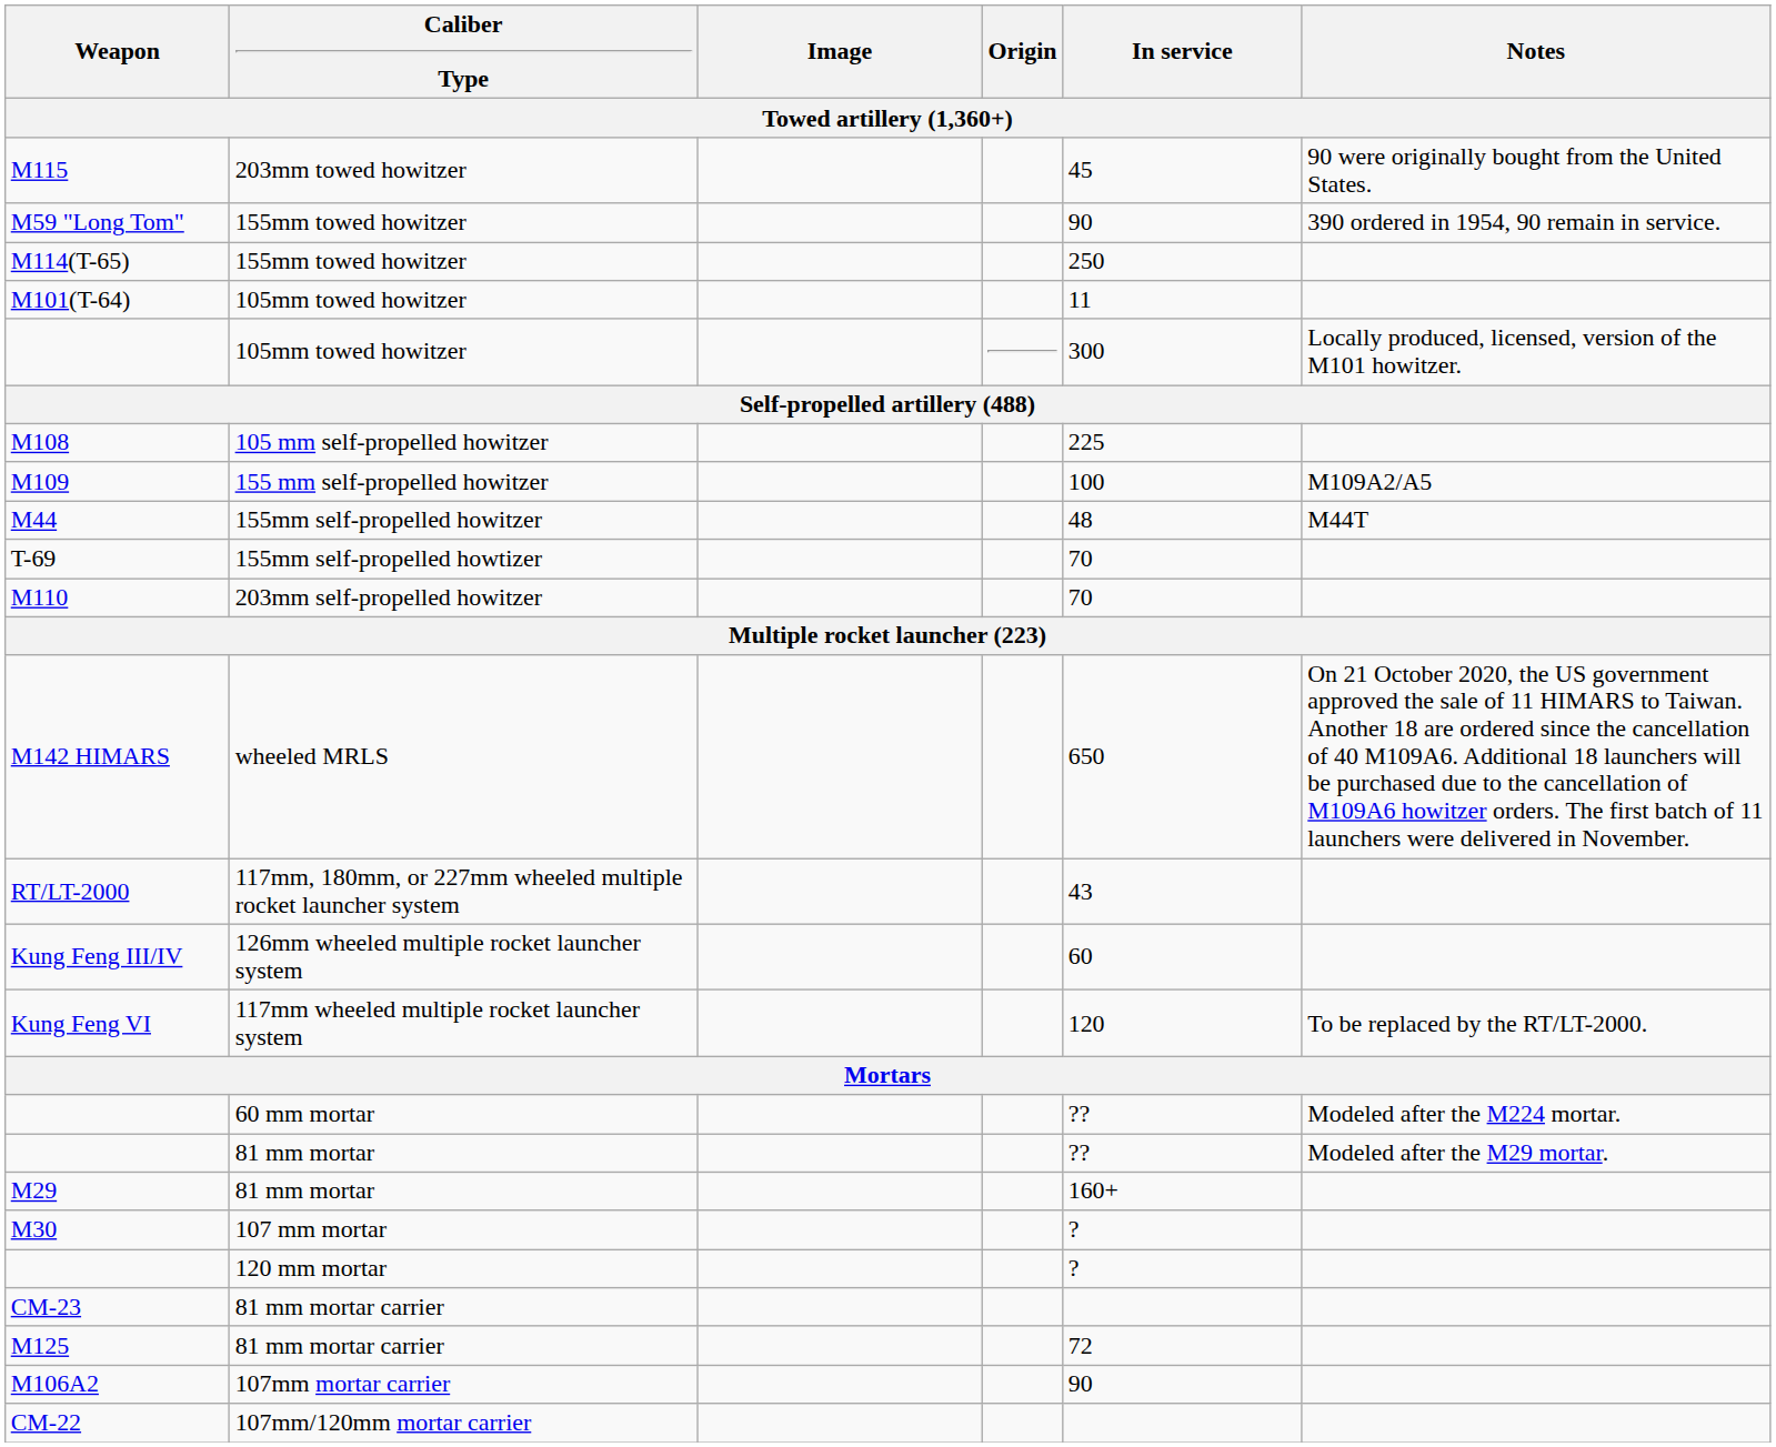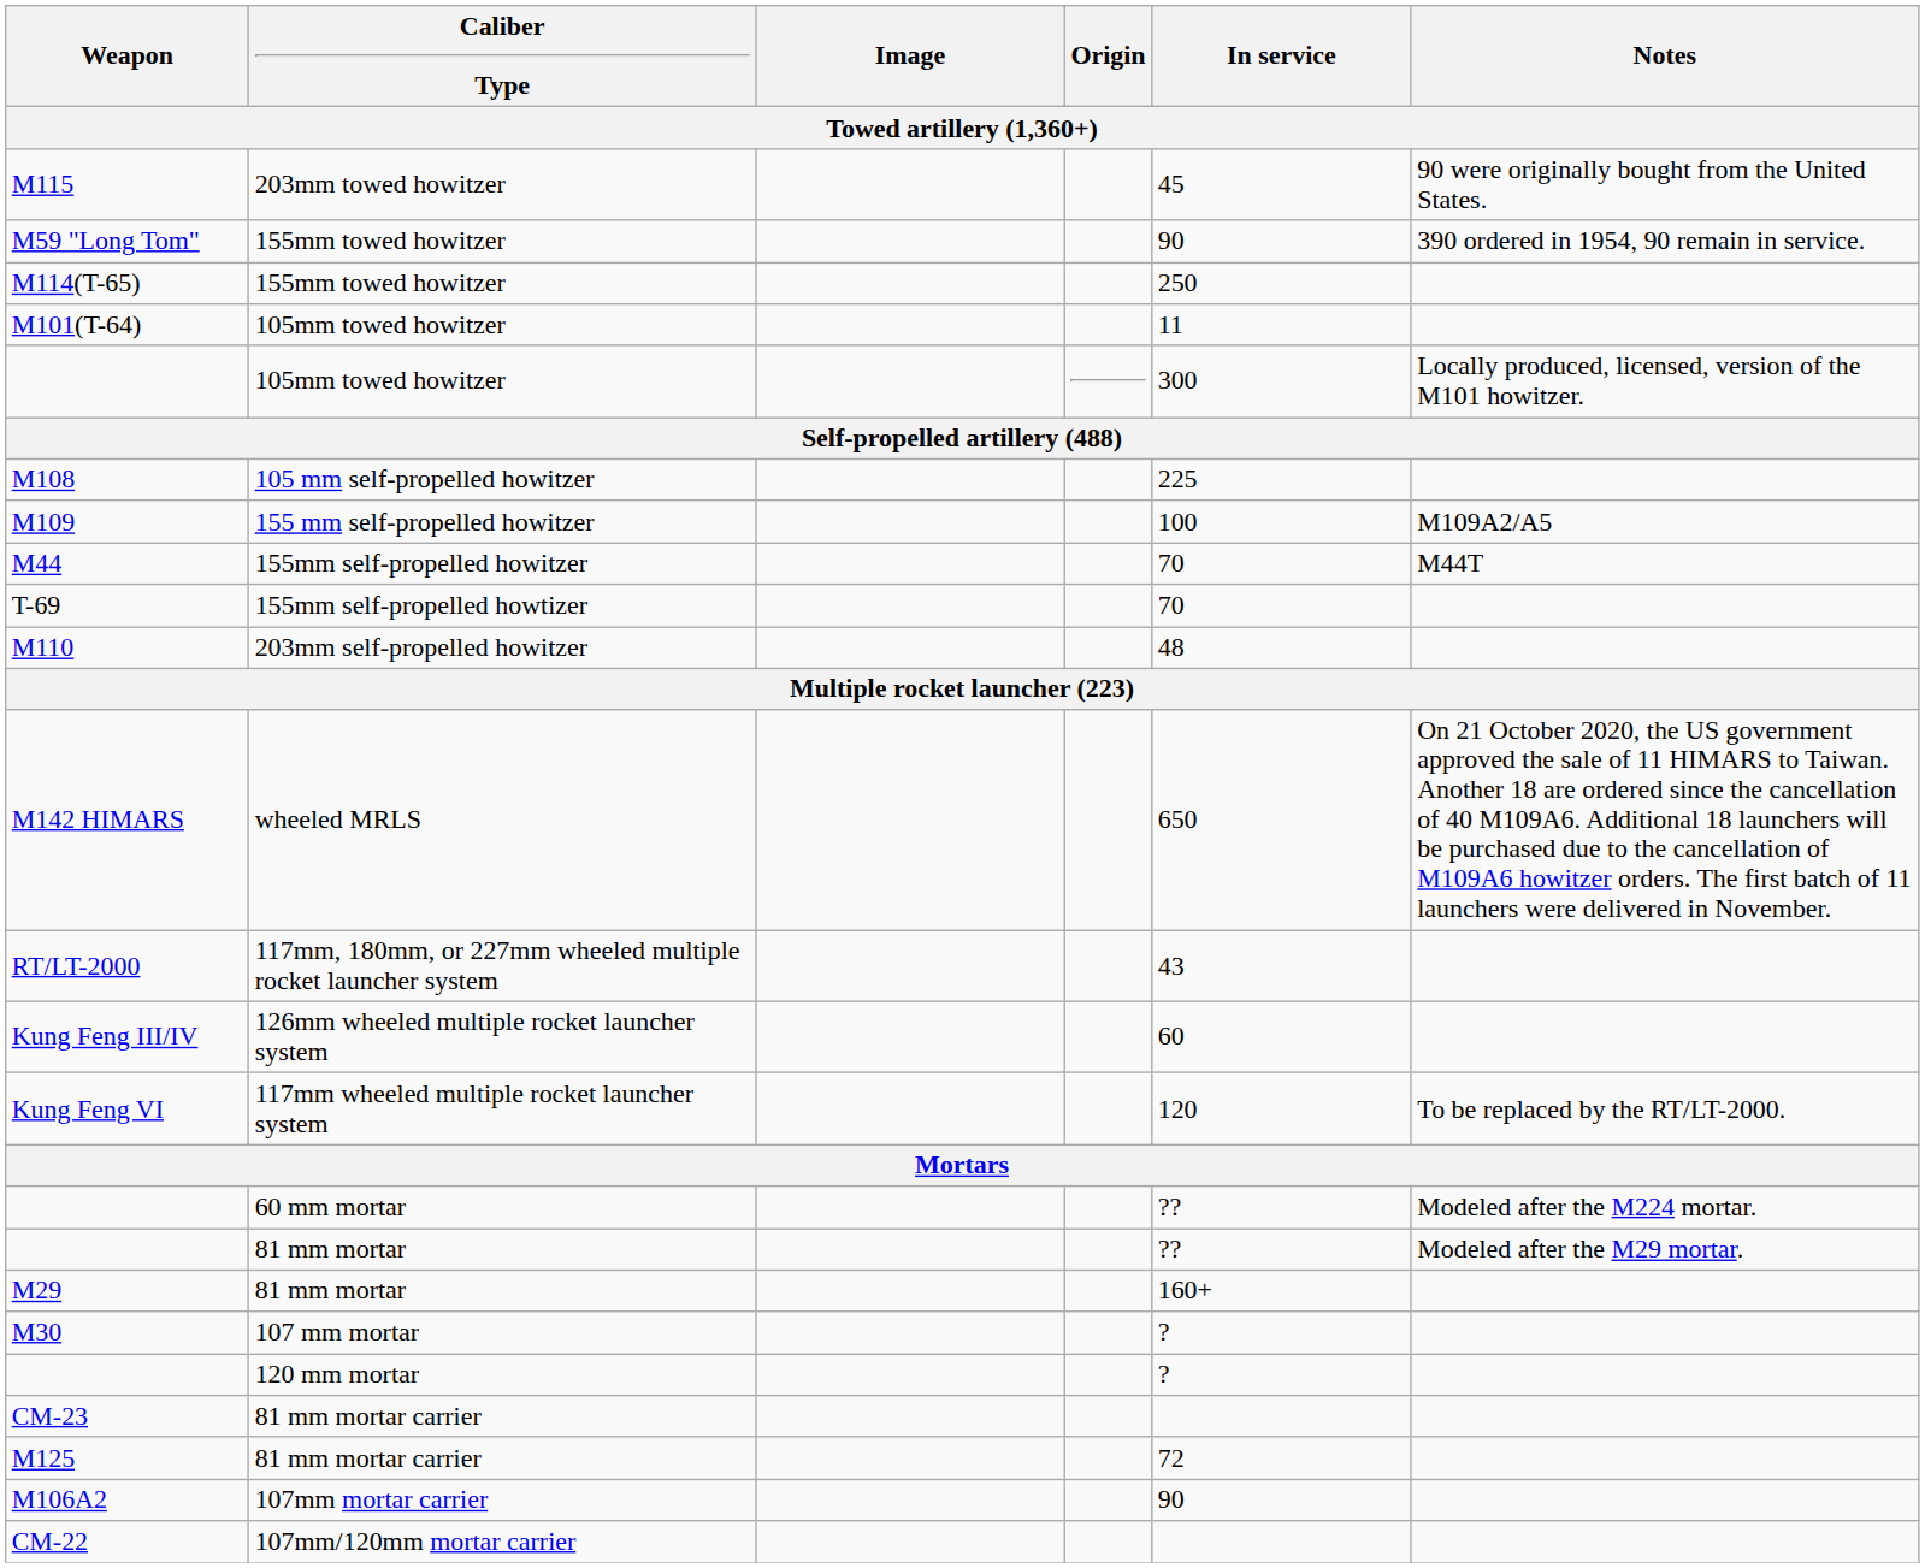M44 | In service: 48 -> 70
M110 | In service: 70 -> 48
